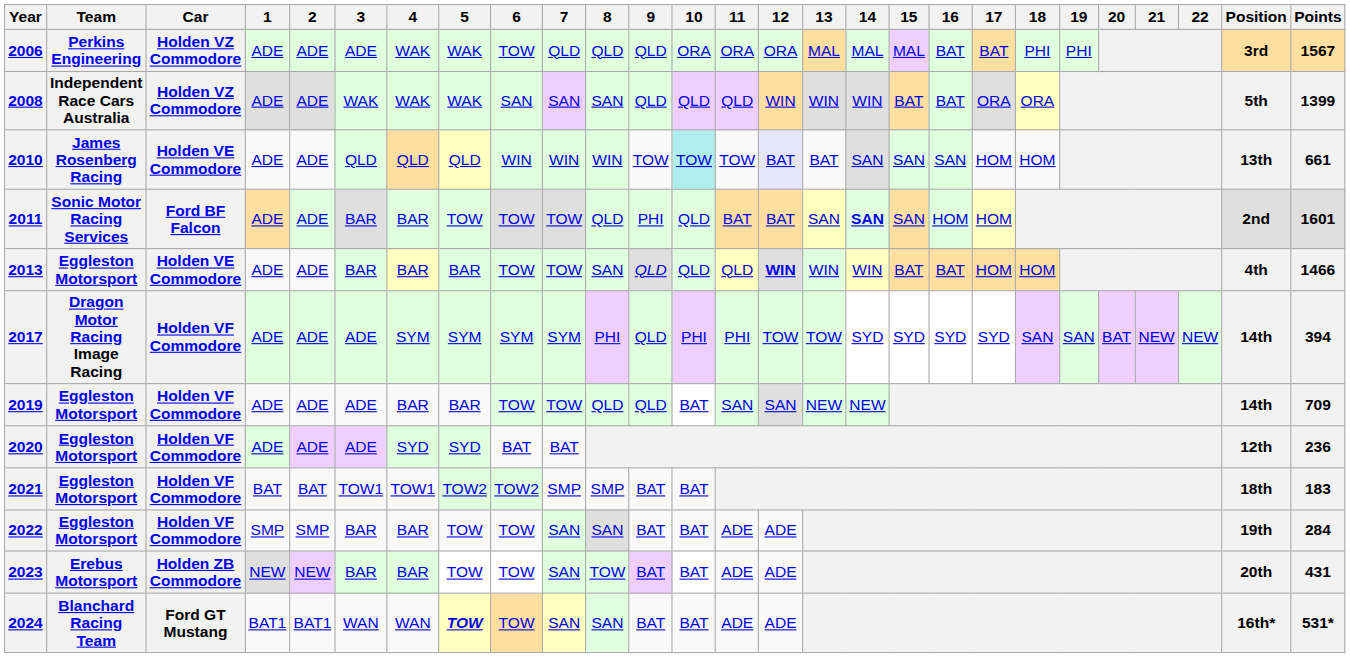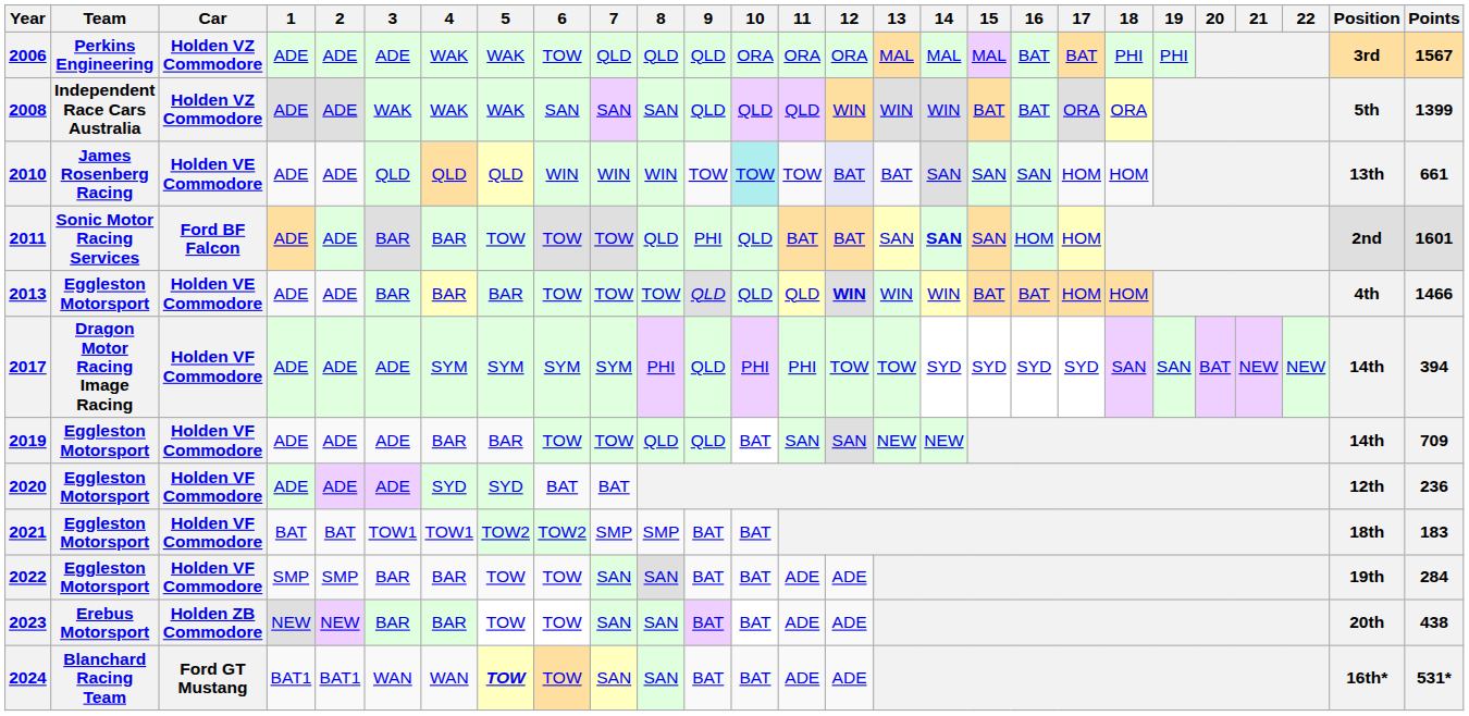2013 | 8: SAN -> TOW
2023 | 8: TOW -> SAN
2023 | Points: 431 -> 438
